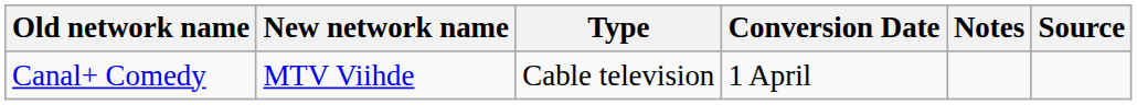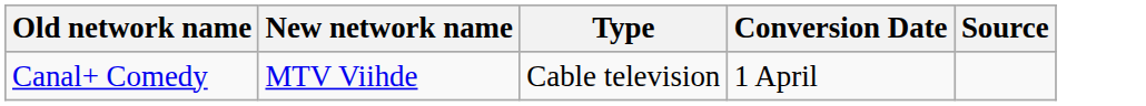- column: Notes
